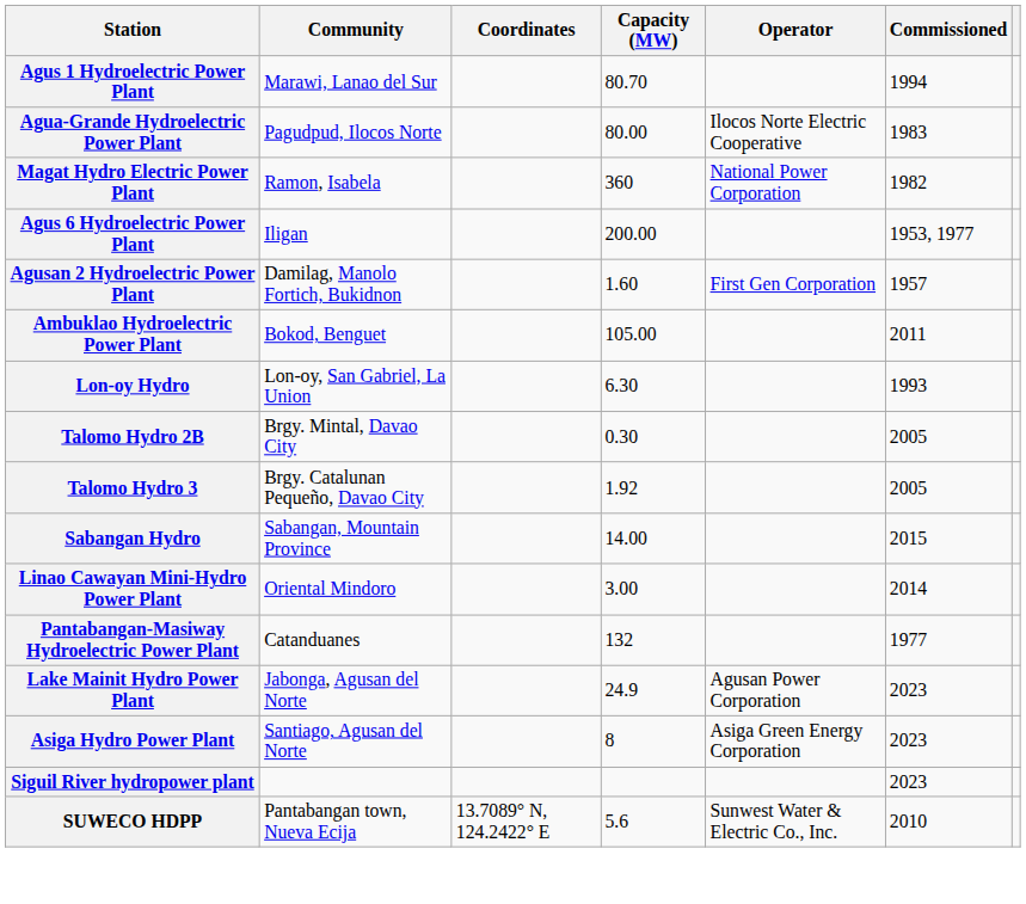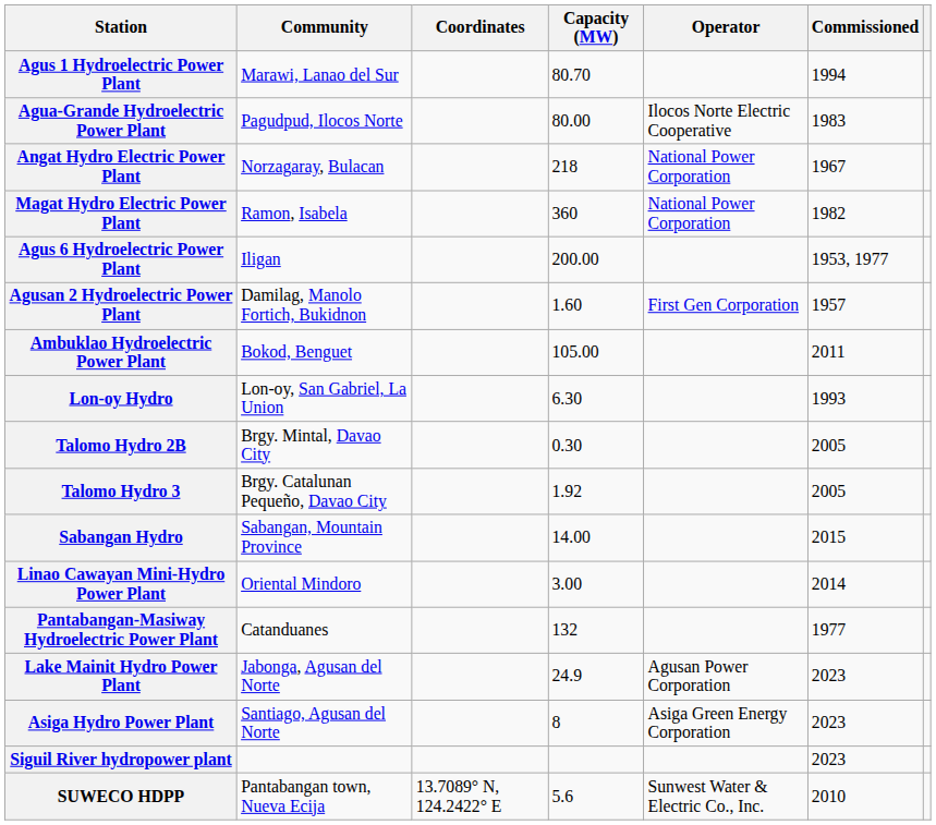+ row: Angat Hydro Electric Power Plant | Norzagaray, Bulacan | 218 | National Power Corporation | 1967
